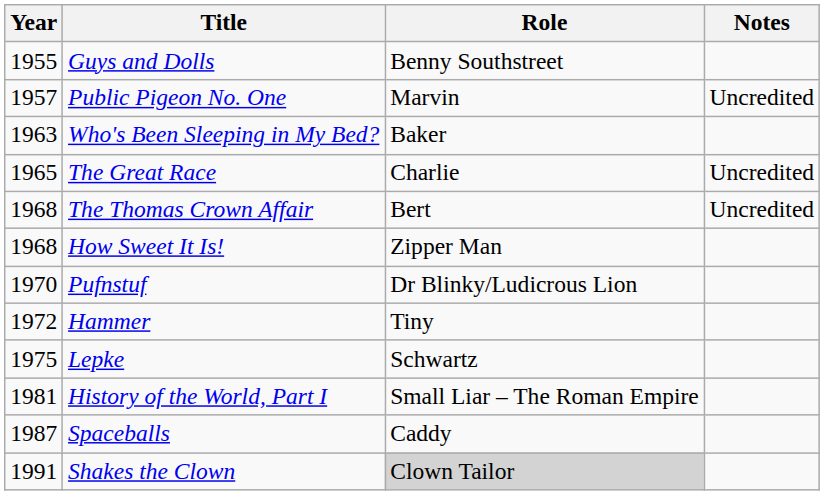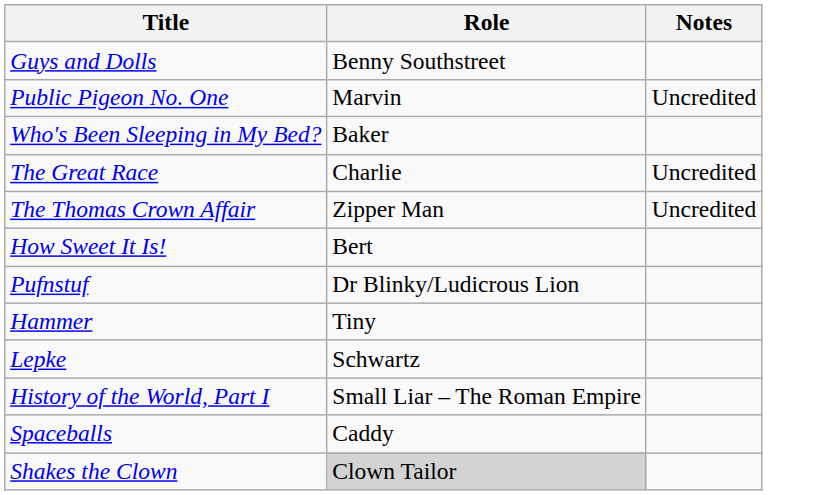- column: Year | 1955 | 1957 | 1963 | 1965 | 1968 | 1968 | 1970 | 1972 | 1975 | 1981 | 1987 | 1991
The Thomas Crown Affair | Role: Bert -> Zipper Man
How Sweet It Is! | Role: Zipper Man -> Bert
